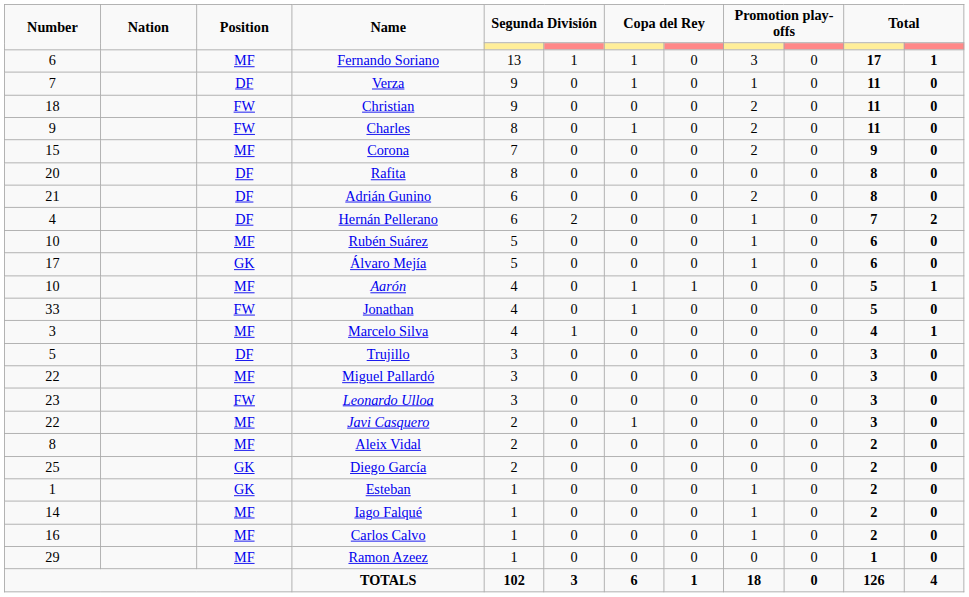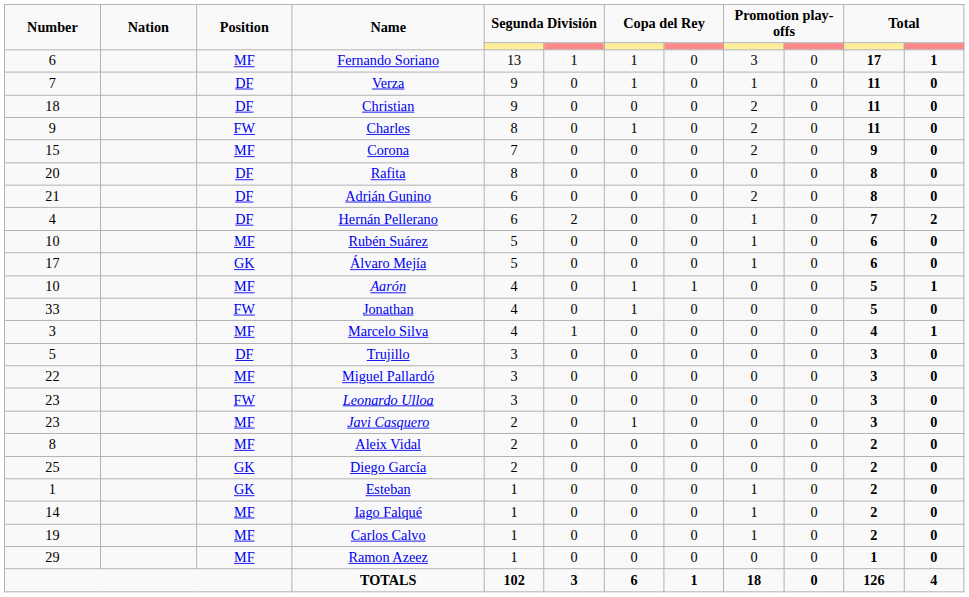Christian | Position: FW -> DF
Javi Casquero | Number: 22 -> 23
Carlos Calvo | Number: 16 -> 19
